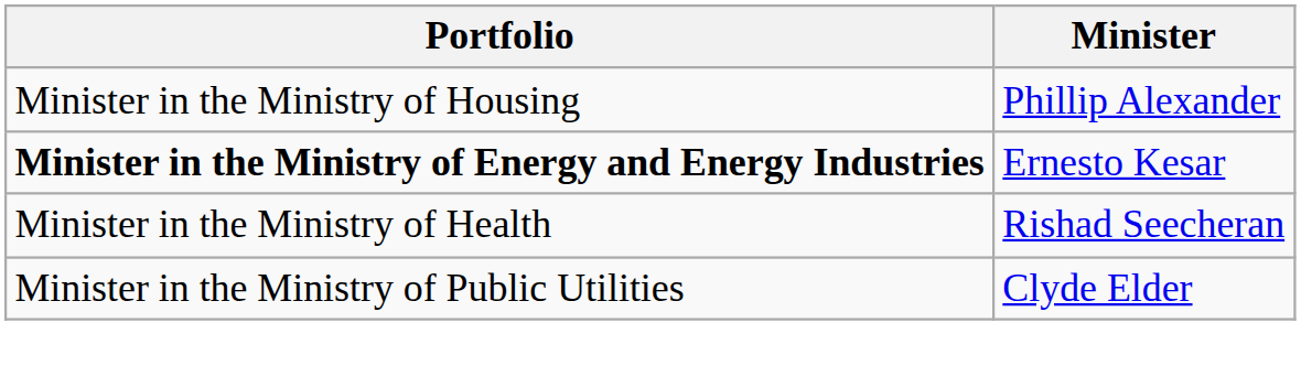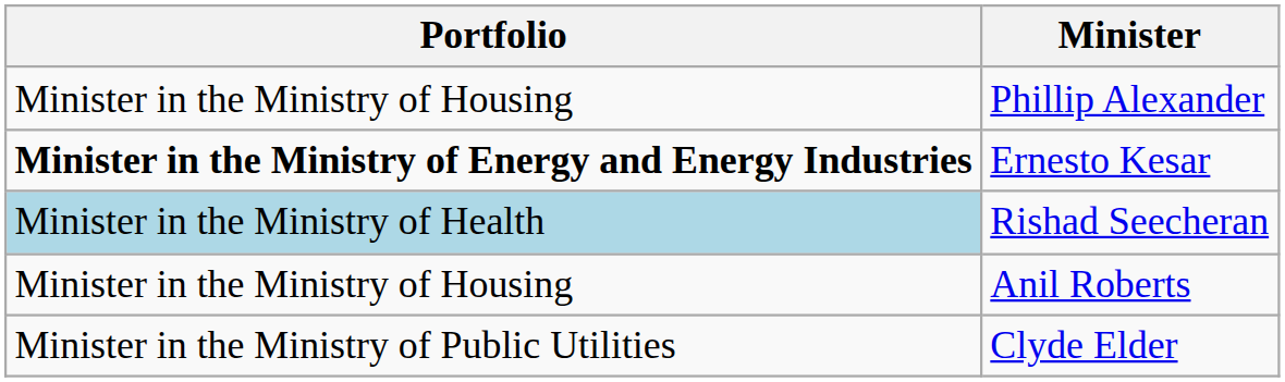Rishad Seecheran | Portfolio: no background -> lightblue background
+ row: Minister in the Ministry of Housing | Anil Roberts
